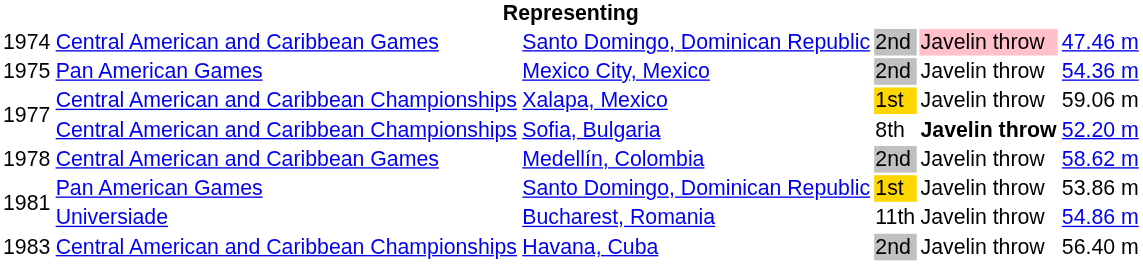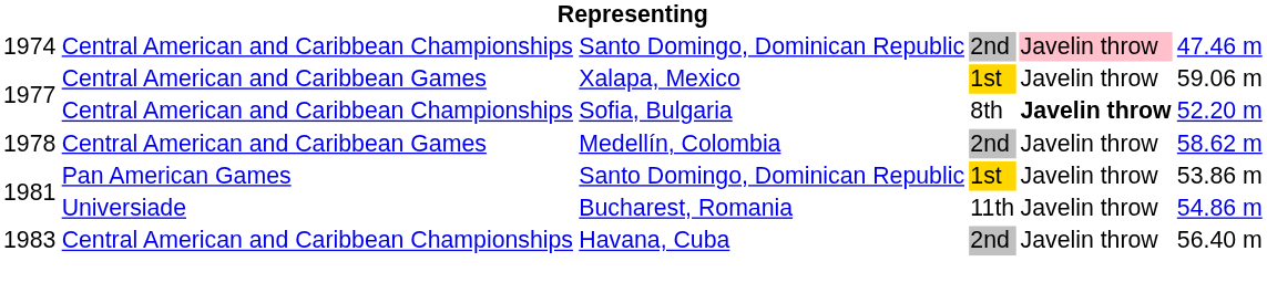1974 / Santo Domingo, Dominican Republic | column 2: Central American and Caribbean Games -> Central American and Caribbean Championships
- row: 1975 | Pan American Games | Mexico City, Mexico | 2nd | Javelin throw | 54.36 m
Xalapa, Mexico | column 2: Central American and Caribbean Championships -> Central American and Caribbean Games
